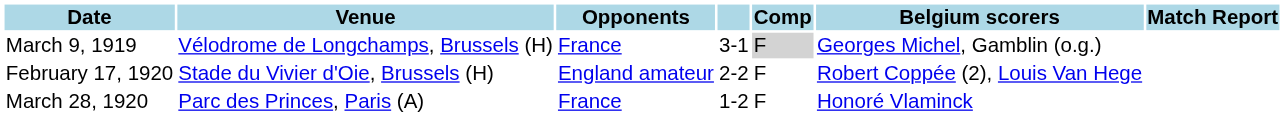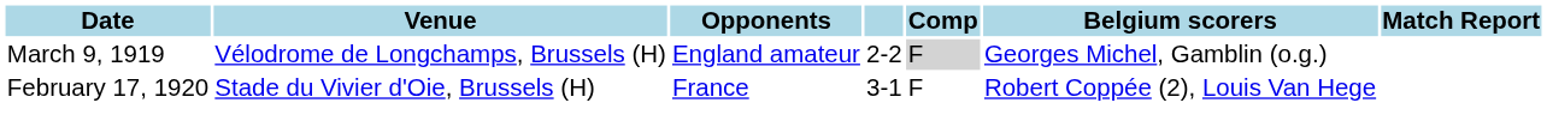March 9, 1919 | Opponents: France -> England amateur
March 9, 1919 | column 4: 3-1 -> 2-2
February 17, 1920 | Opponents: England amateur -> France
February 17, 1920 | column 4: 2-2 -> 3-1
- row: March 28, 1920 | Parc des Princes, Paris (A) | France | 1-2 | F | Honoré Vlaminck
